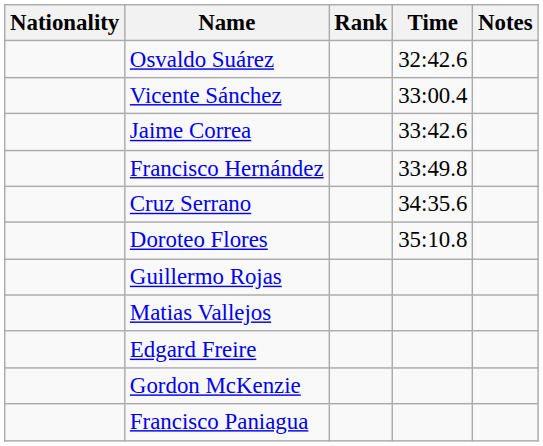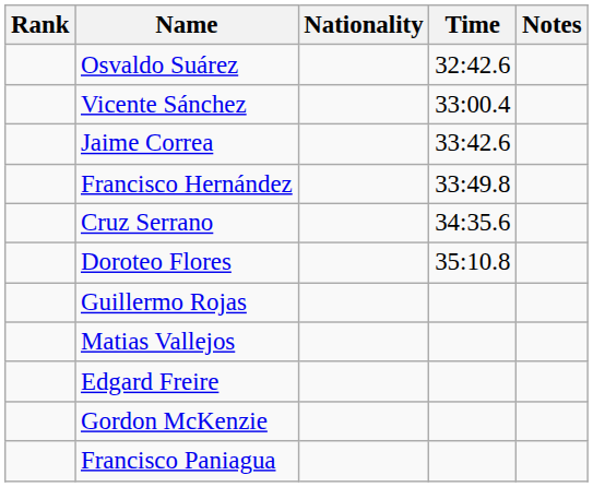columns swapped: Rank <-> Nationality
